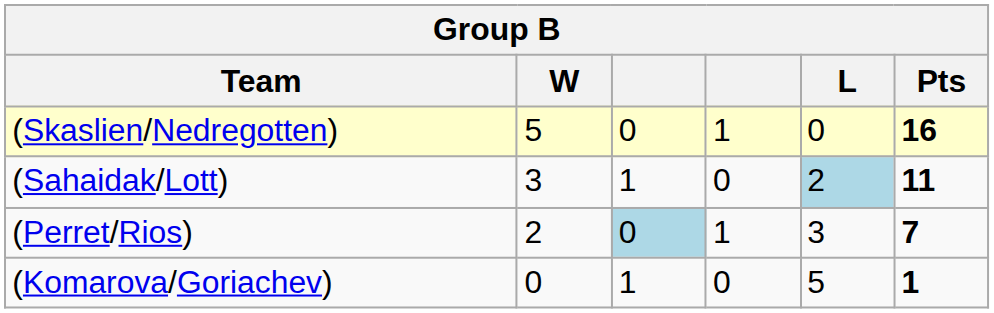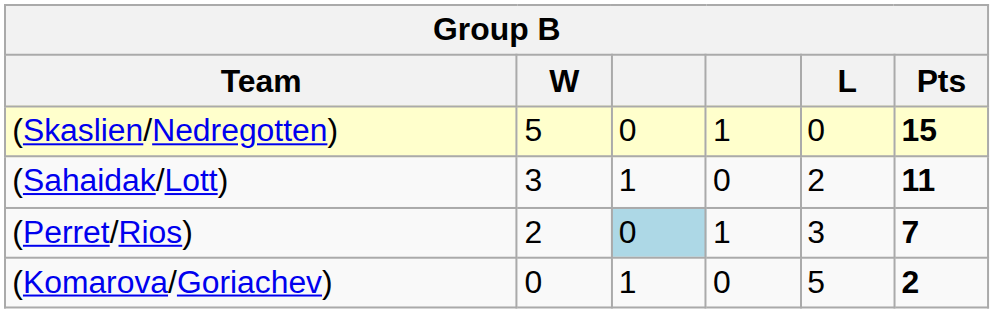(Skaslien/Nedregotten) | Pts: 16 -> 15
(Sahaidak/Lott) | L: lightblue background -> no background
(Komarova/Goriachev) | Pts: 1 -> 2
